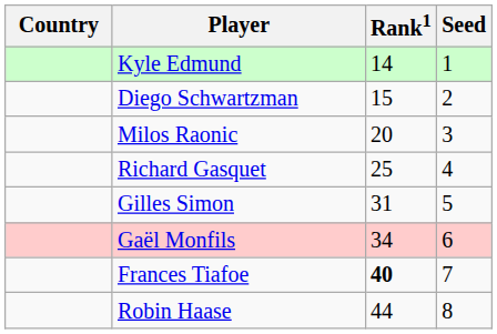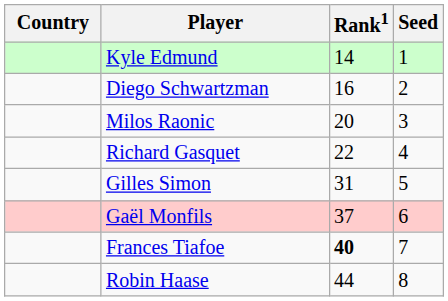Diego Schwartzman | Rank1: 15 -> 16
Richard Gasquet | Rank1: 25 -> 22
Gaël Monfils | Rank1: 34 -> 37
